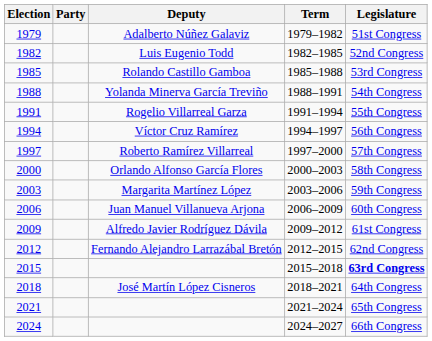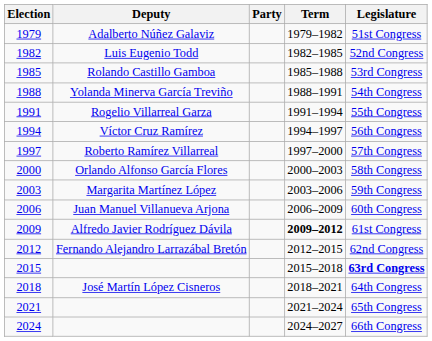columns swapped: Deputy <-> Party
2009 | Term: normal -> bold
